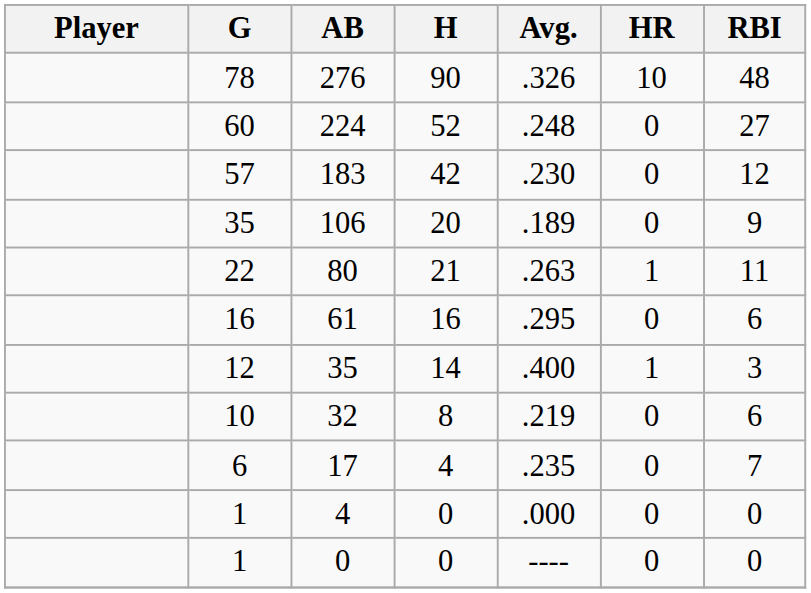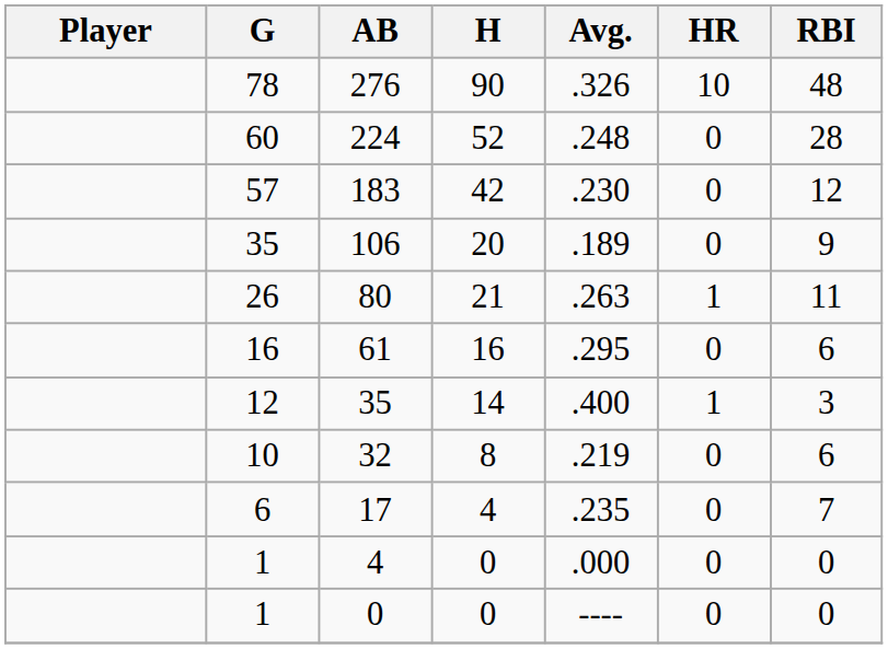224 | RBI: 27 -> 28
80 | G: 22 -> 26
